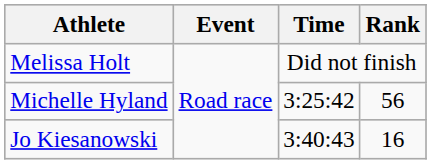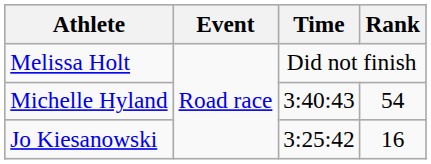Michelle Hyland | Time: 3:25:42 -> 3:40:43
Michelle Hyland | Rank: 56 -> 54
Jo Kiesanowski | Time: 3:40:43 -> 3:25:42
